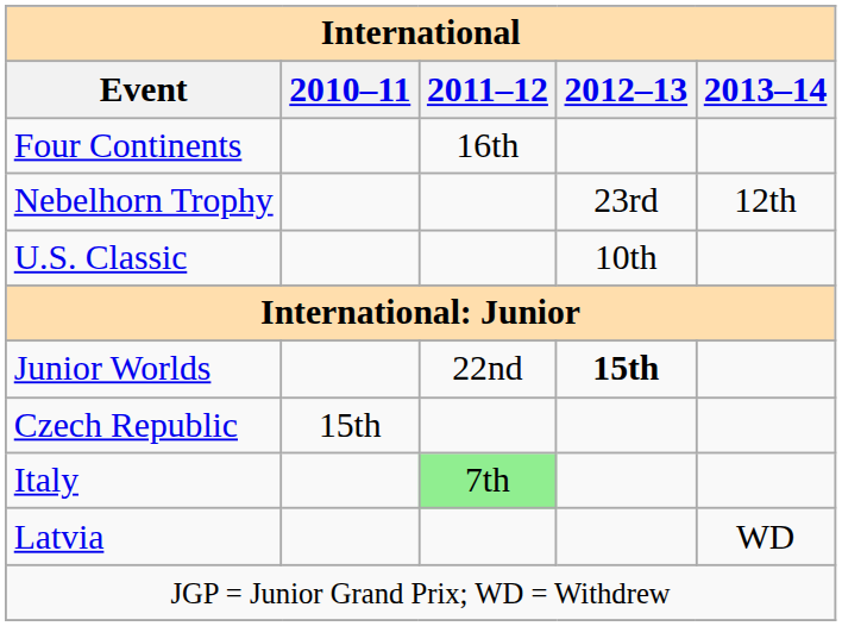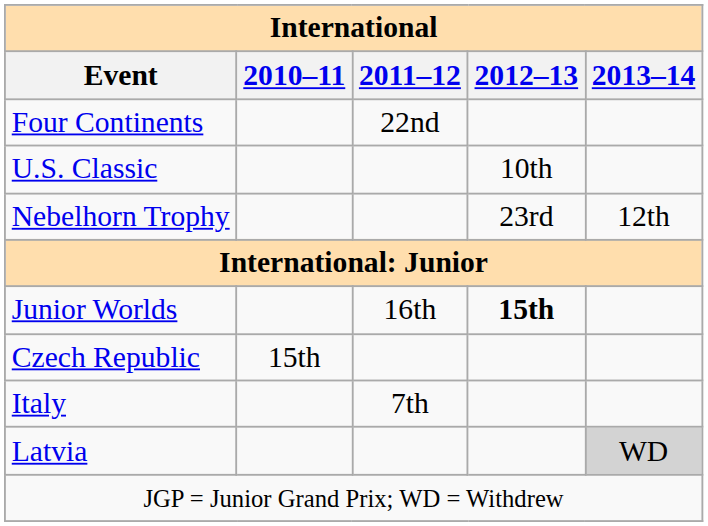Four Continents | 2011–12: 16th -> 22nd
rows swapped: Nebelhorn Trophy <-> U.S. Classic
Junior Worlds | 2011–12: 22nd -> 16th
Italy | 2011–12: lightgreen background -> no background
Latvia | 2013–14: no background -> lightgrey background
